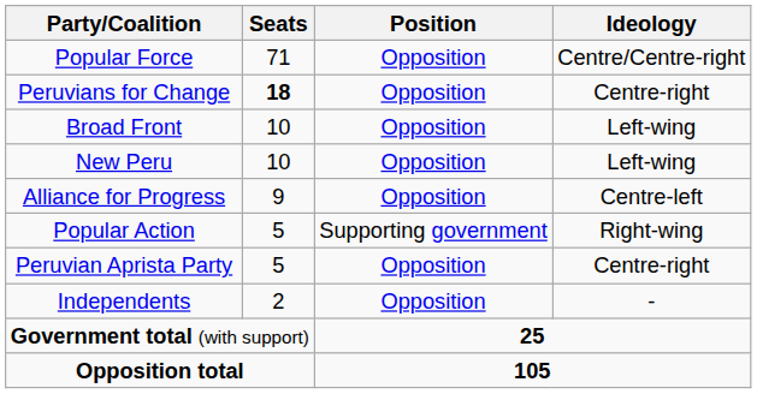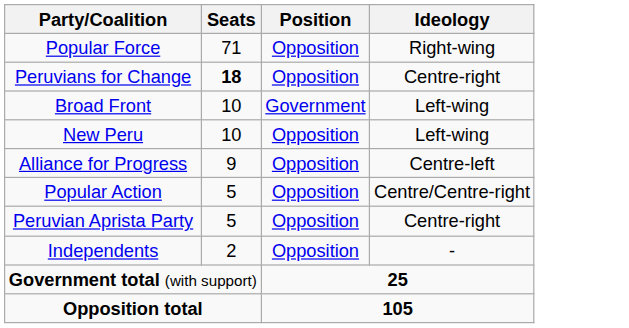Popular Force | Ideology: Centre/Centre-right -> Right-wing
Broad Front | Position: Opposition -> Government
Popular Action | Position: Supporting government -> Opposition
Popular Action | Ideology: Right-wing -> Centre/Centre-right
